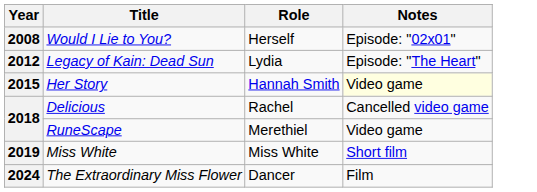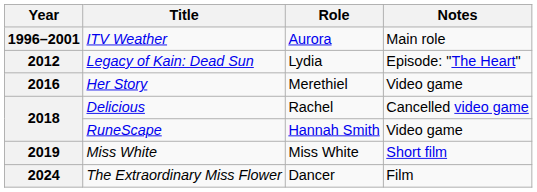+ row: 1996–2001 | ITV Weather | Aurora | Main role
- row: 2008 | Would I Lie to You? | Herself | Episode: "02x01"
Her Story | Year: 2015 -> 2016
Her Story | Role: Hannah Smith -> Merethiel
Her Story | Notes: lightyellow background -> no background
RuneScape | Role: Merethiel -> Hannah Smith
